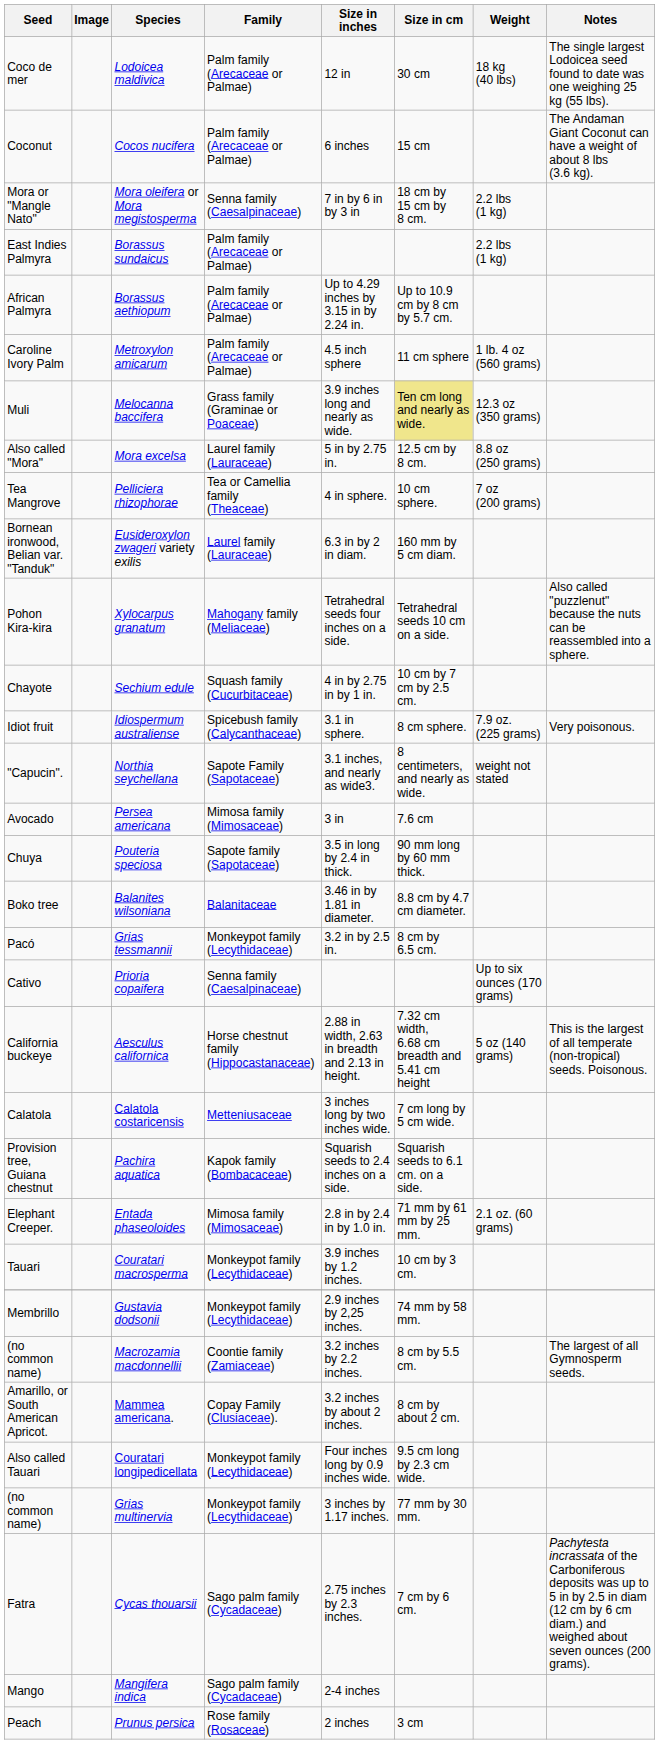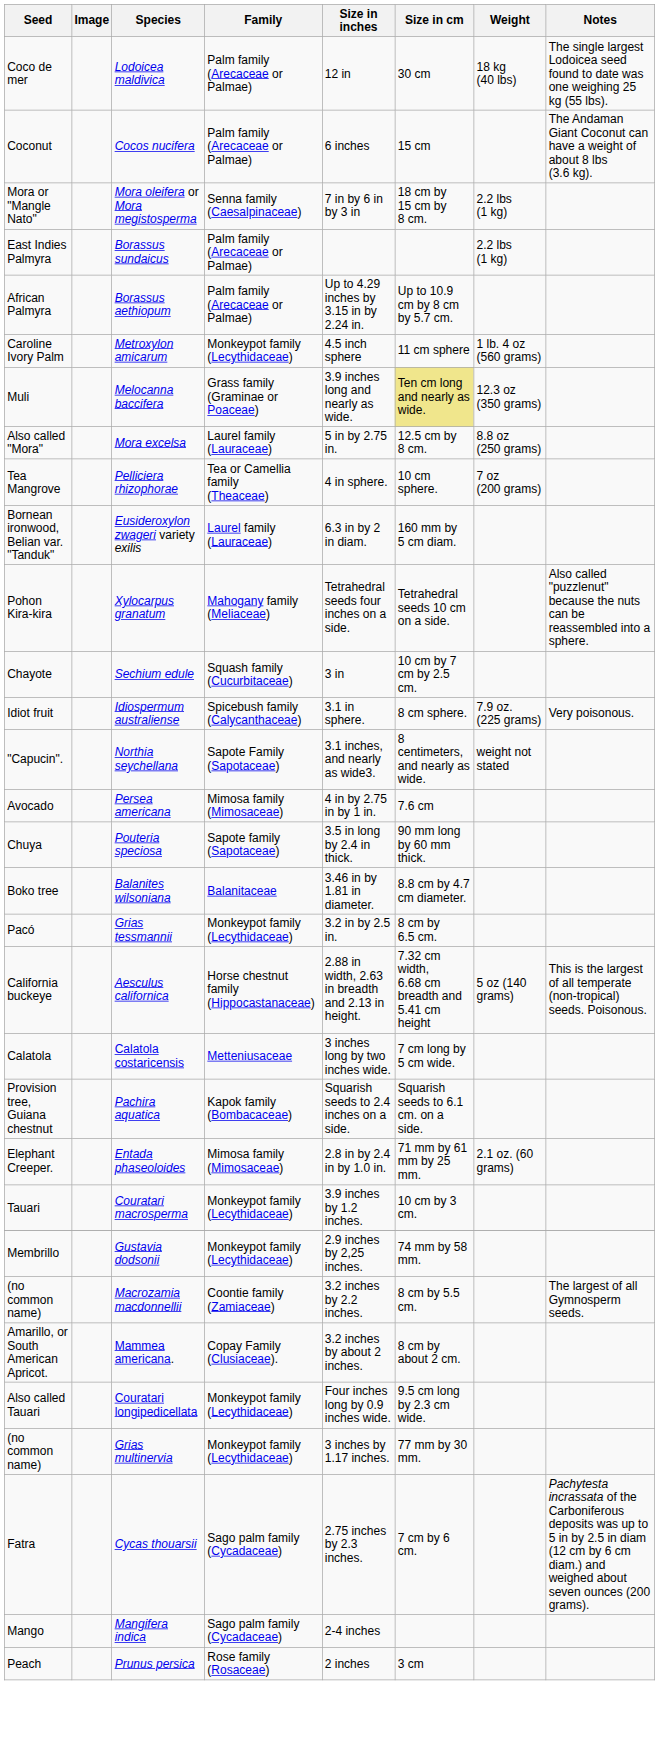Metroxylon amicarum | Family: Palm family (Arecaceae or Palmae) -> Monkeypot family (Lecythidaceae)
Sechium edule | Size in inches: 4 in by 2.75 in by 1 in. -> 3 in
Persea americana | Size in inches: 3 in -> 4 in by 2.75 in by 1 in.
- row: Cativo | Prioria copaifera | Senna family (Caesalpinaceae) | Up to six ounces (170 grams)
